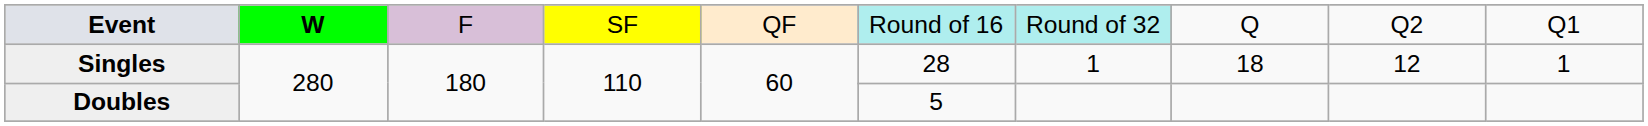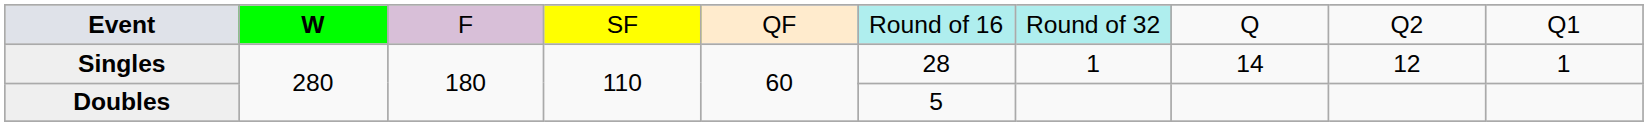Singles | column 8: 18 -> 14
